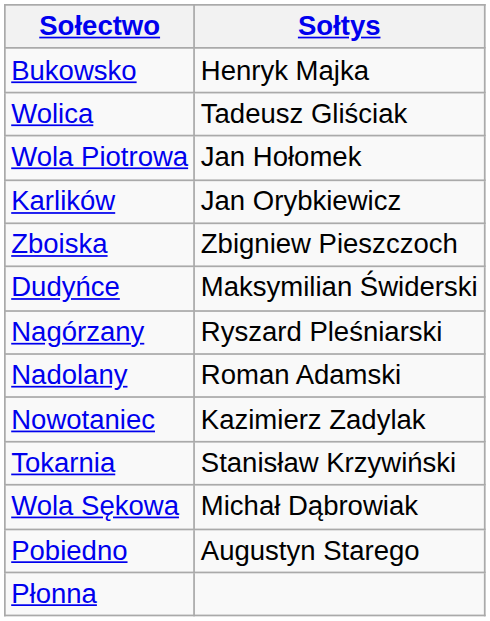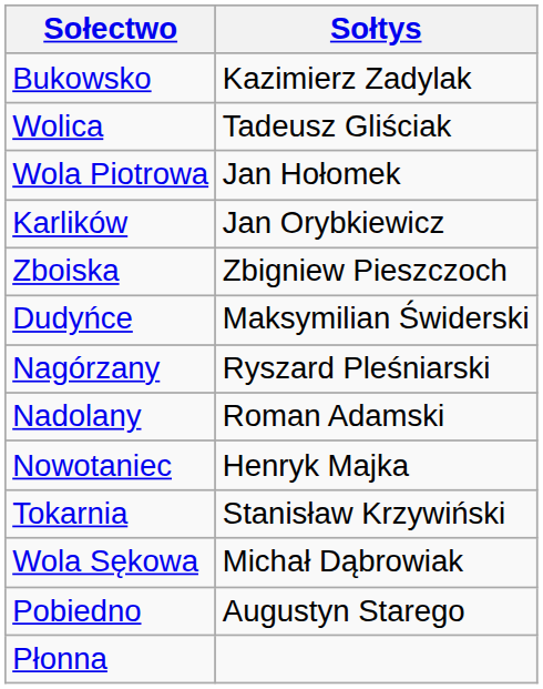Bukowsko | Sołtys: Henryk Majka -> Kazimierz Zadylak
Nowotaniec | Sołtys: Kazimierz Zadylak -> Henryk Majka
